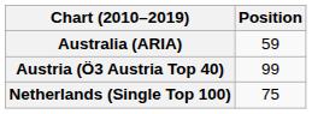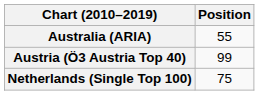Australia (ARIA) | Position: 59 -> 55
